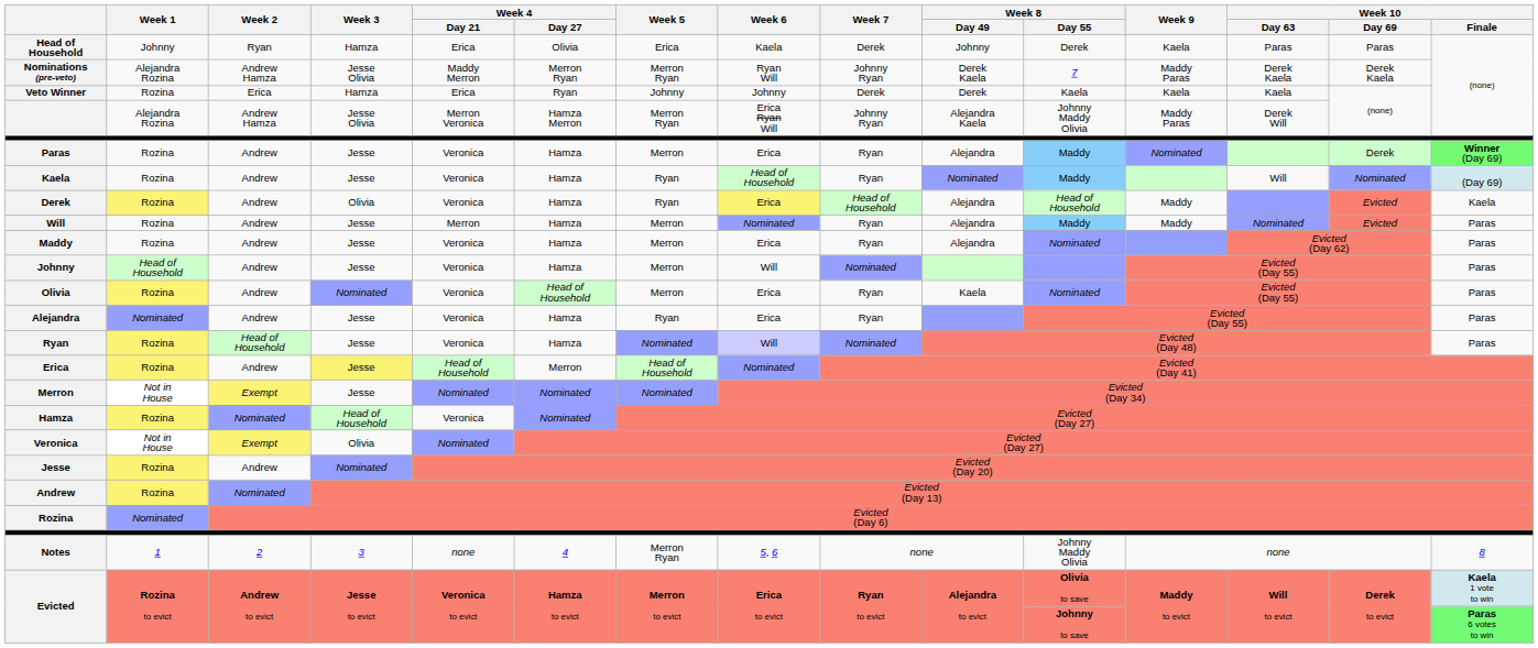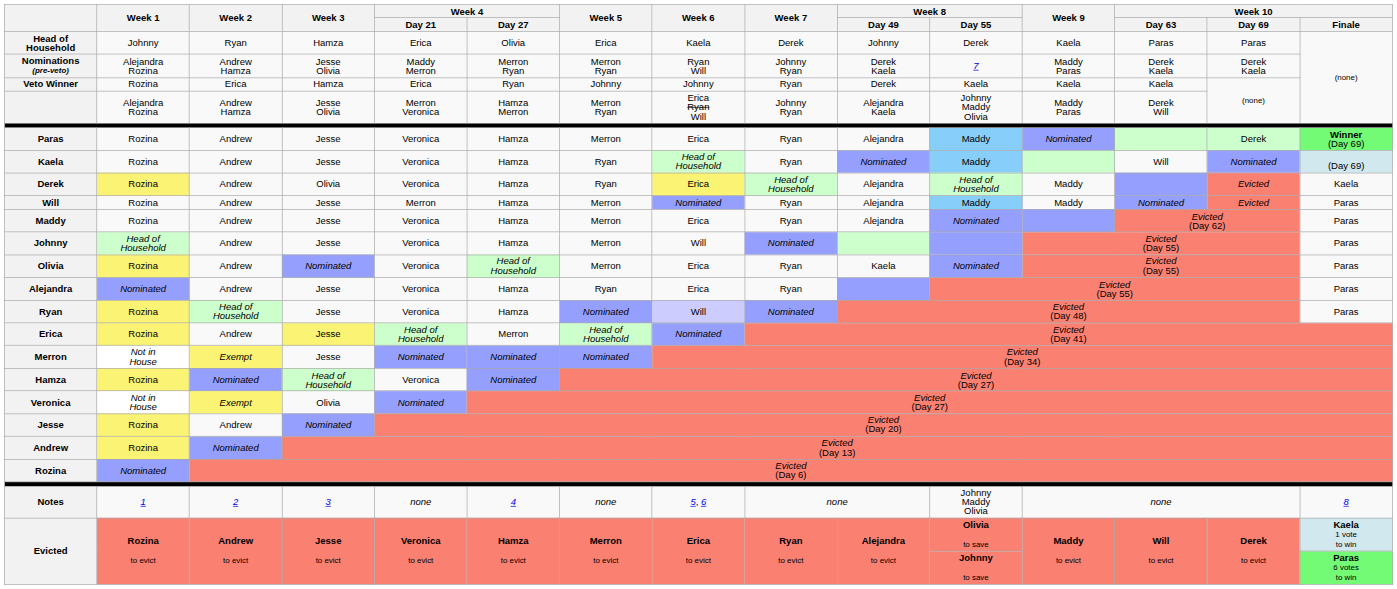Veto Winner | Week 7: Derek -> Ryan
Notes | Week 5: Merron Ryan -> none
